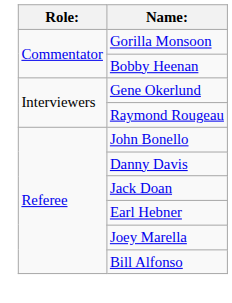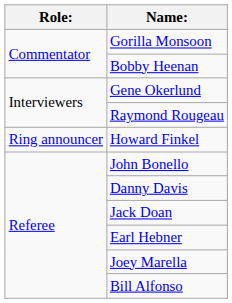+ row: Ring announcer | Howard Finkel
